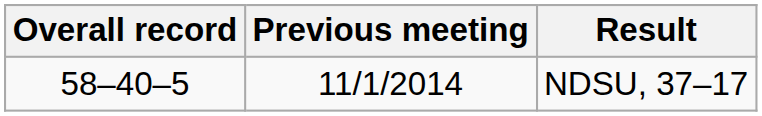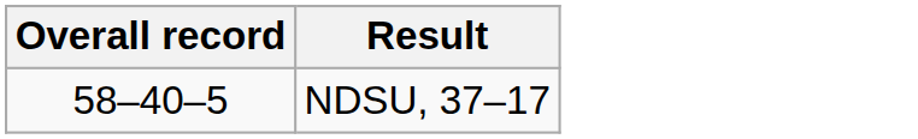- column: Previous meeting | 11/1/2014
